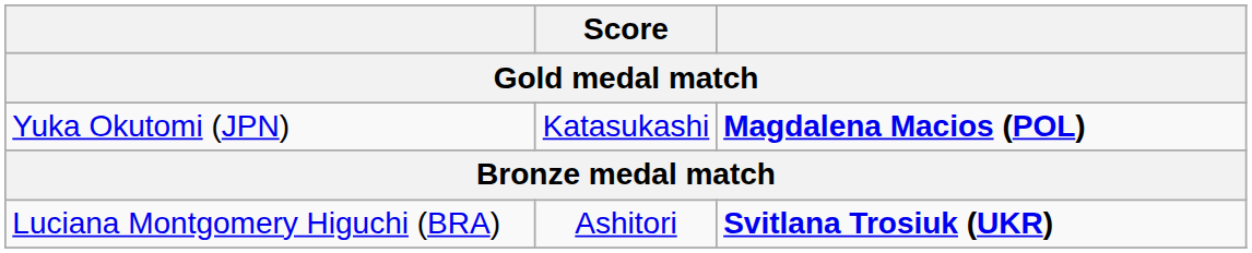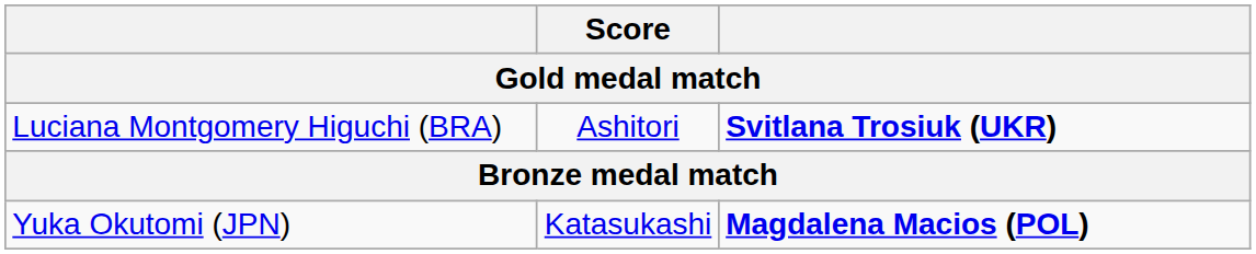rows swapped: Luciana Montgomery Higuchi (BRA) <-> Yuka Okutomi (JPN)
